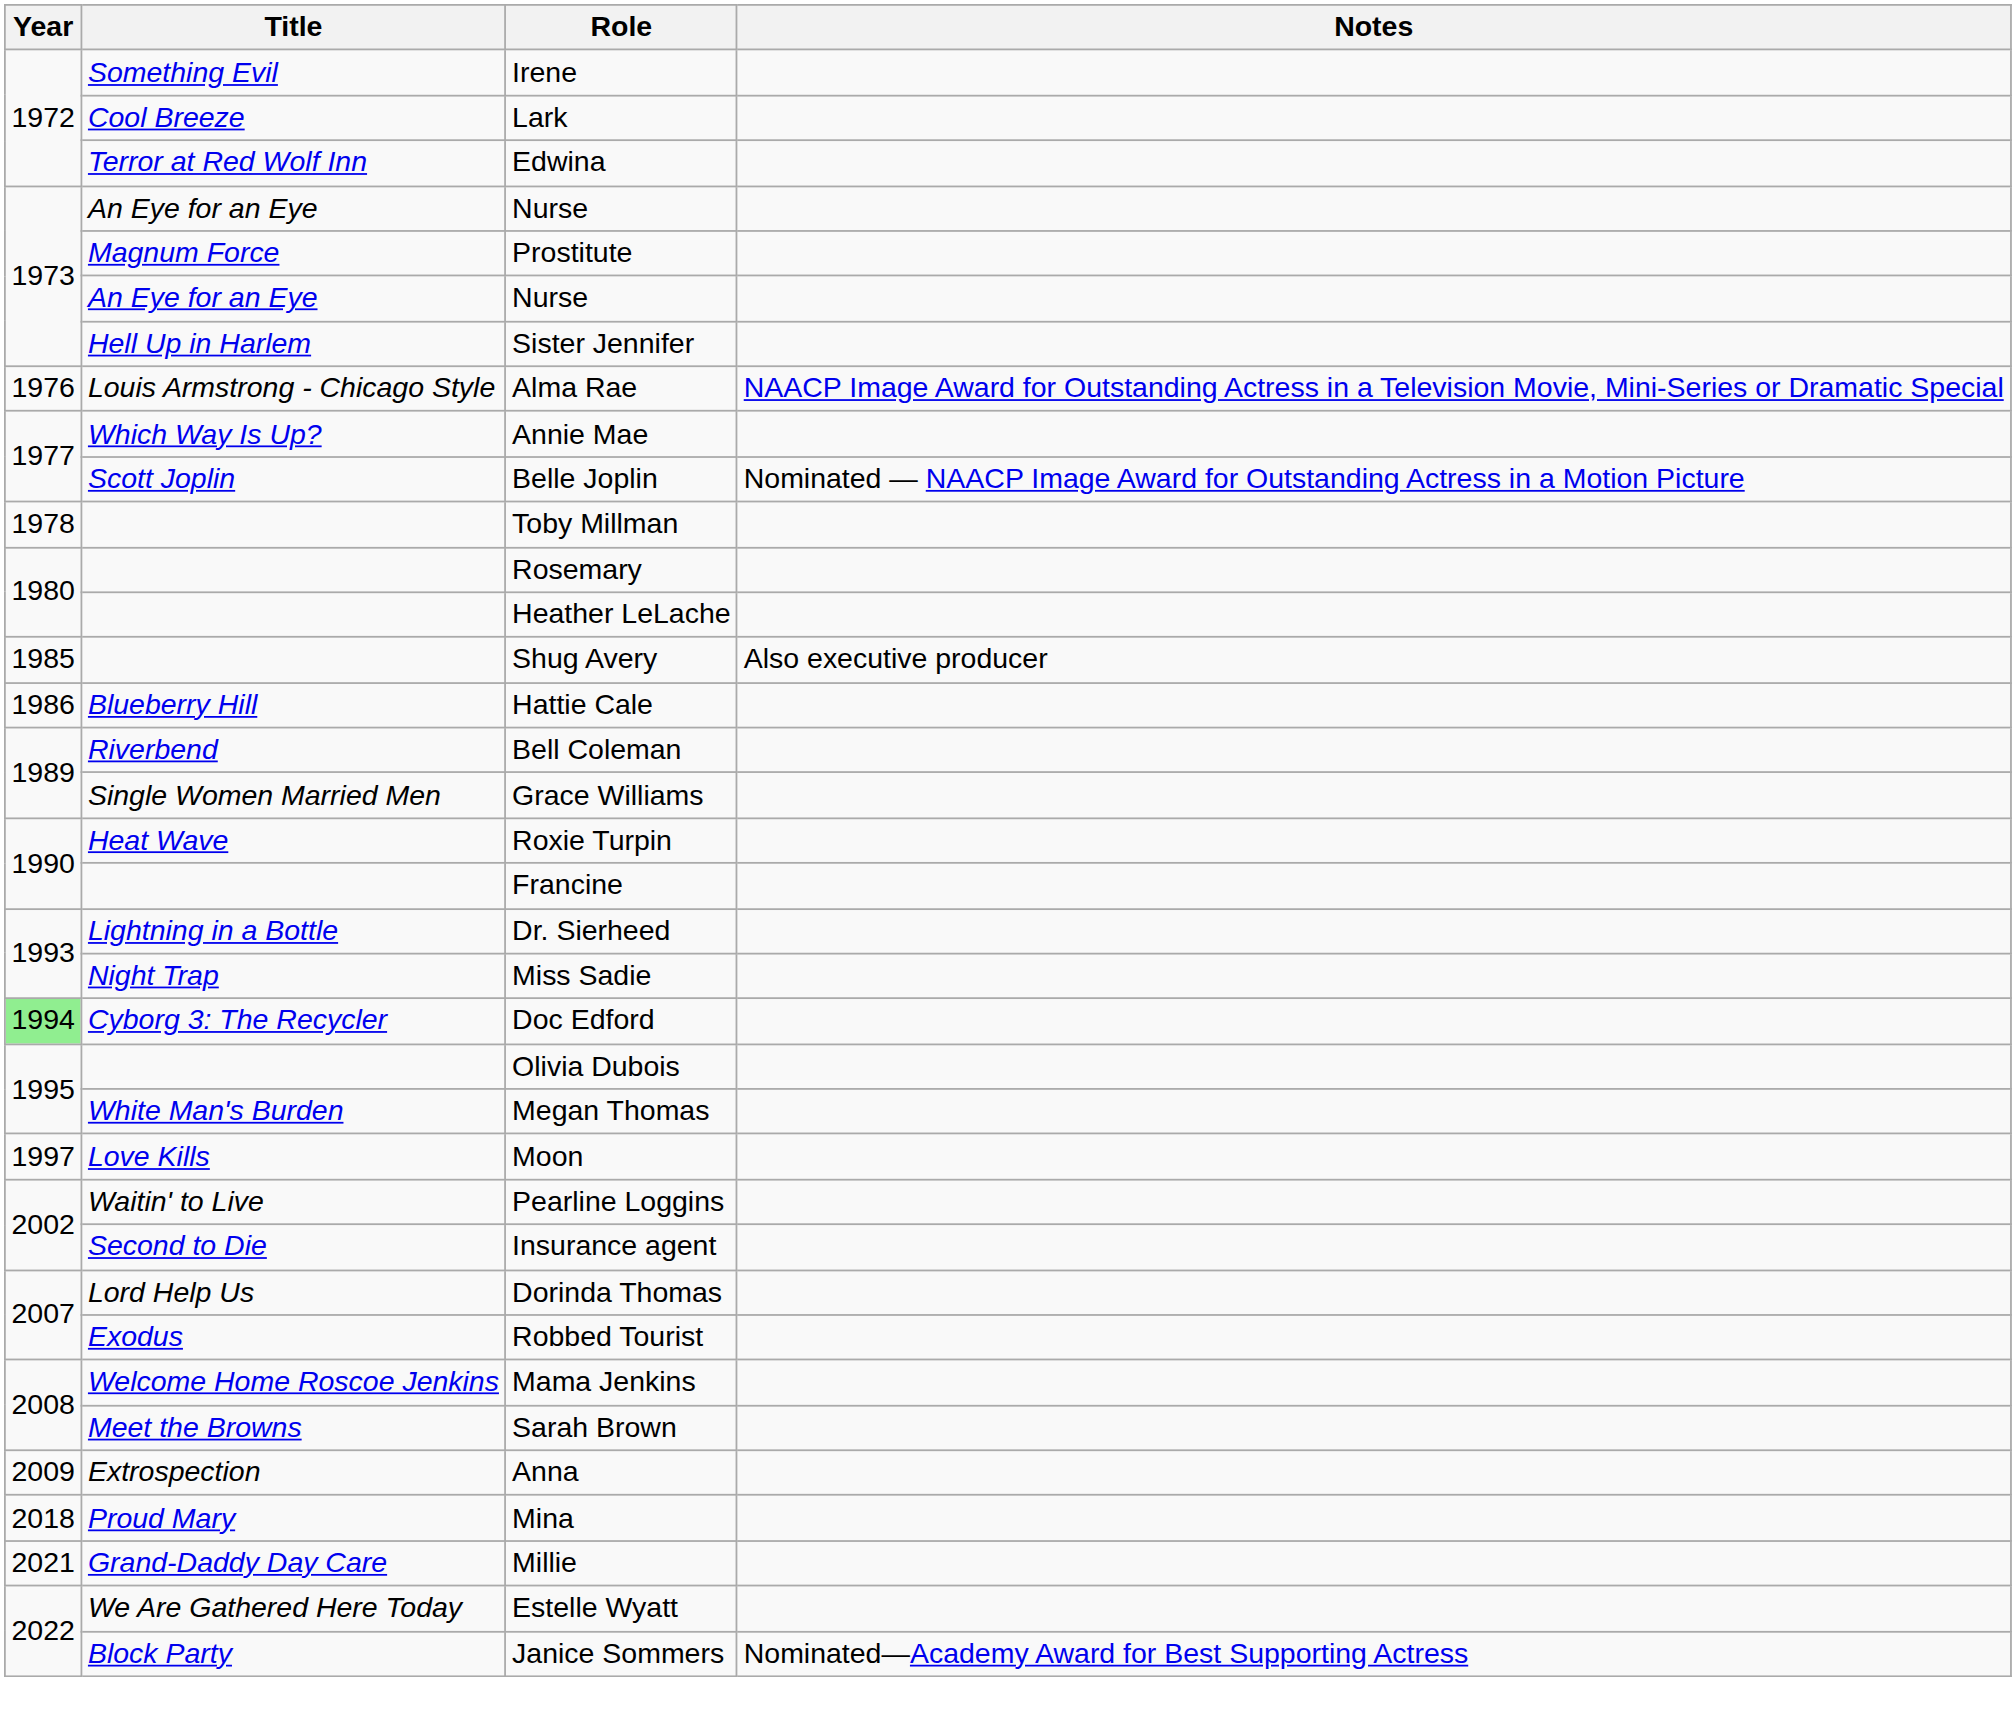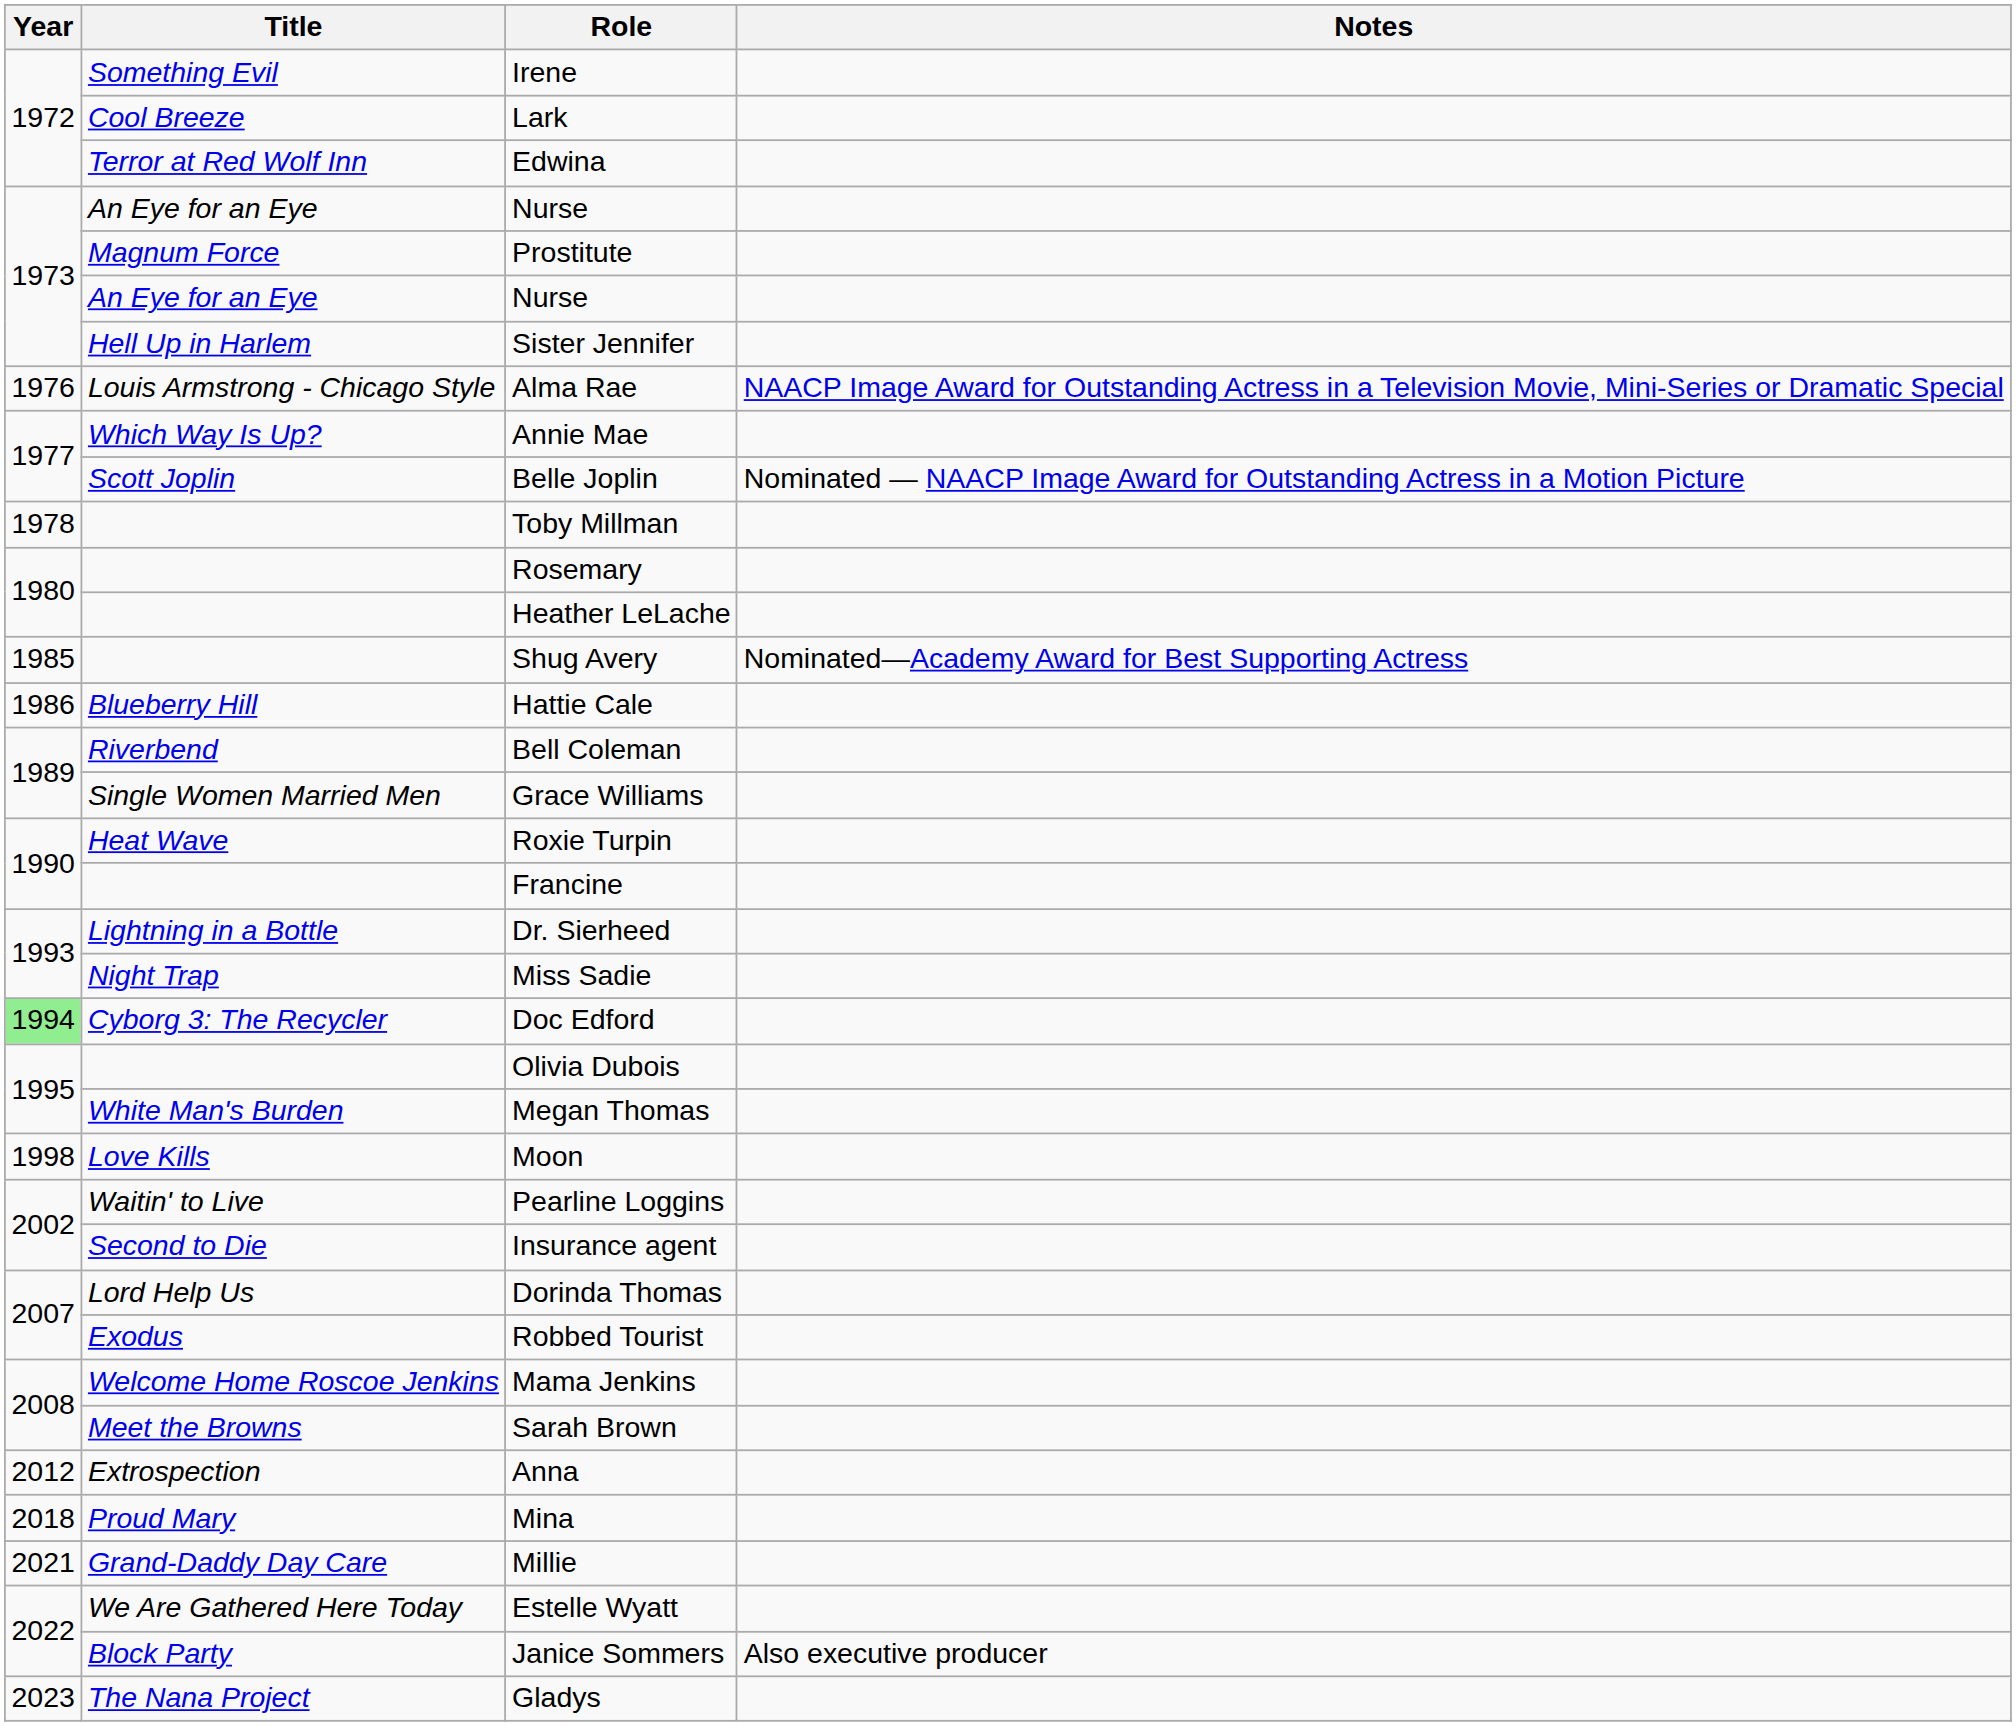Shug Avery | Notes: Also executive producer -> Nominated—Academy Award for Best Supporting Actress
Moon | Year: 1997 -> 1998
Anna | Year: 2009 -> 2012
Janice Sommers | Notes: Nominated—Academy Award for Best Supporting Actress -> Also executive producer
+ row: 2023 | The Nana Project | Gladys
